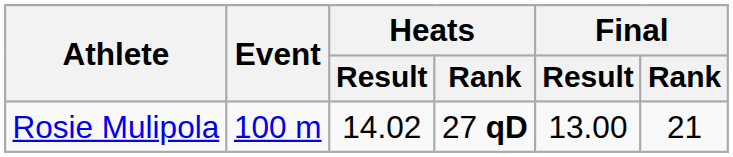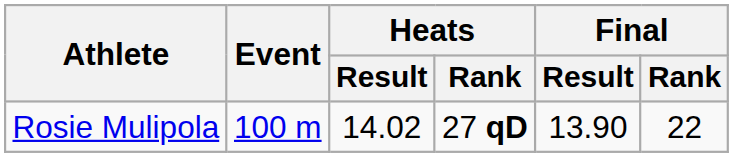Rosie Mulipola | Final / Result: 13.00 -> 13.90
Rosie Mulipola | Final / Rank: 21 -> 22
